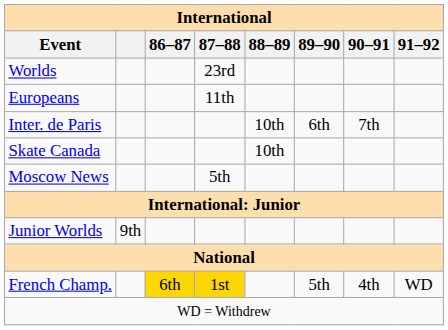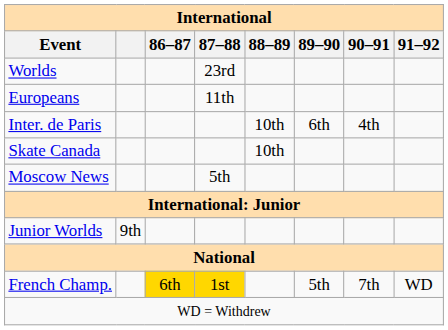Inter. de Paris | 90–91: 7th -> 4th
French Champ. | 90–91: 4th -> 7th
